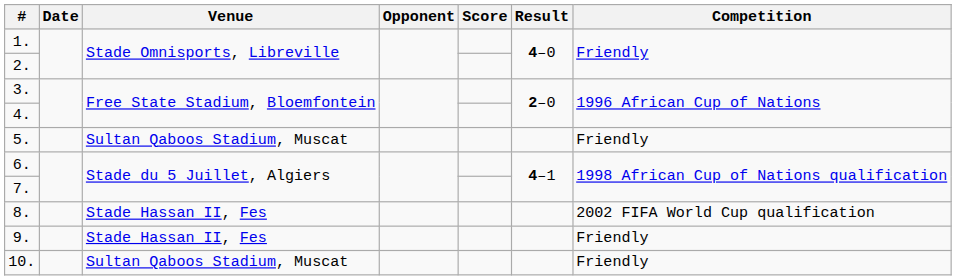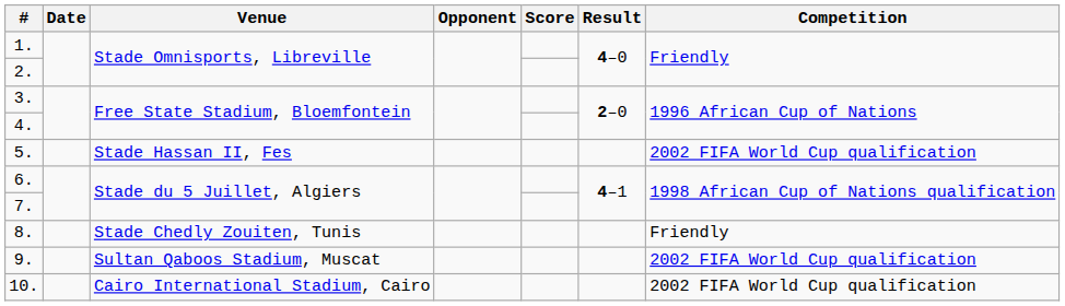5. | Venue: Sultan Qaboos Stadium, Muscat -> Stade Hassan II, Fes
5. | Competition: Friendly -> 2002 FIFA World Cup qualification
8. | Venue: Stade Hassan II, Fes -> Stade Chedly Zouiten, Tunis
8. | Competition: 2002 FIFA World Cup qualification -> Friendly
9. | Venue: Stade Hassan II, Fes -> Sultan Qaboos Stadium, Muscat
9. | Competition: Friendly -> 2002 FIFA World Cup qualification
10. | Venue: Sultan Qaboos Stadium, Muscat -> Cairo International Stadium, Cairo
10. | Competition: Friendly -> 2002 FIFA World Cup qualification
